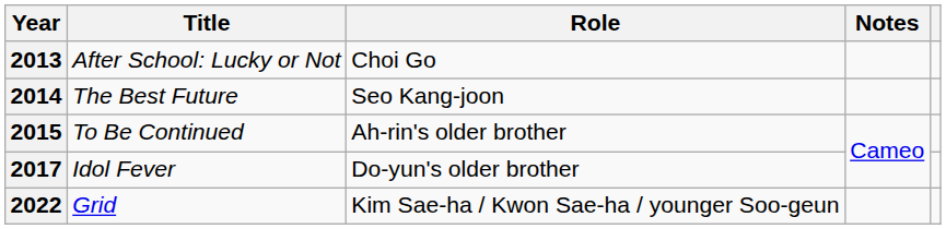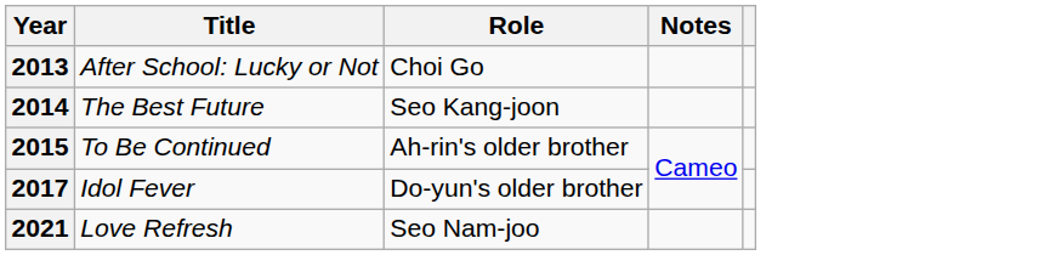+ row: 2021 | Love Refresh | Seo Nam-joo
- row: 2022 | Grid | Kim Sae-ha / Kwon Sae-ha / younger Soo-geun
